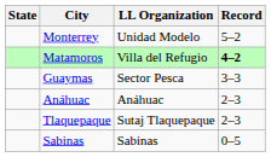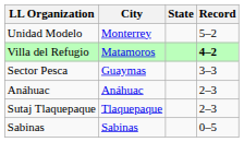columns swapped: State <-> LL Organization
